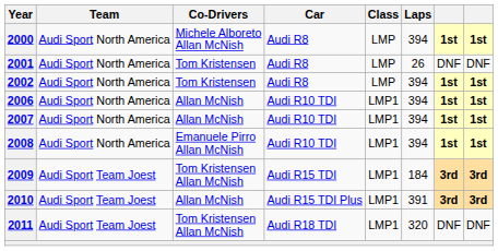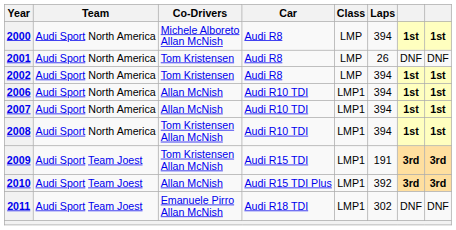2008 | Co-Drivers: Emanuele Pirro Allan McNish -> Tom Kristensen Allan McNish
2009 | Laps: 184 -> 191
2010 | Laps: 391 -> 392
2011 | Co-Drivers: Tom Kristensen Allan McNish -> Emanuele Pirro Allan McNish
2011 | Laps: 320 -> 302
